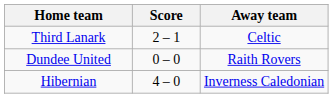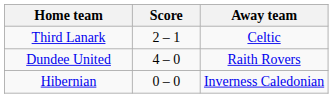Dundee United | Score: 0 – 0 -> 4 – 0
Hibernian | Score: 4 – 0 -> 0 – 0
